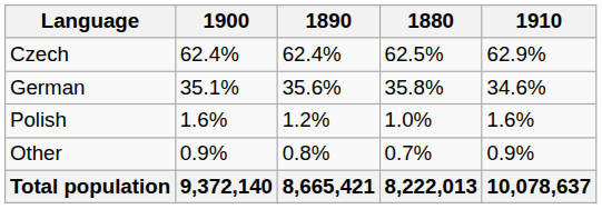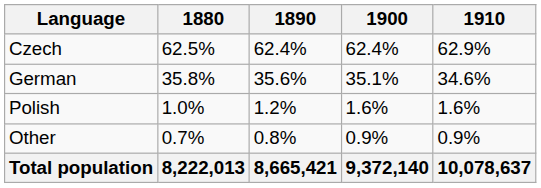columns swapped: 1880 <-> 1900
